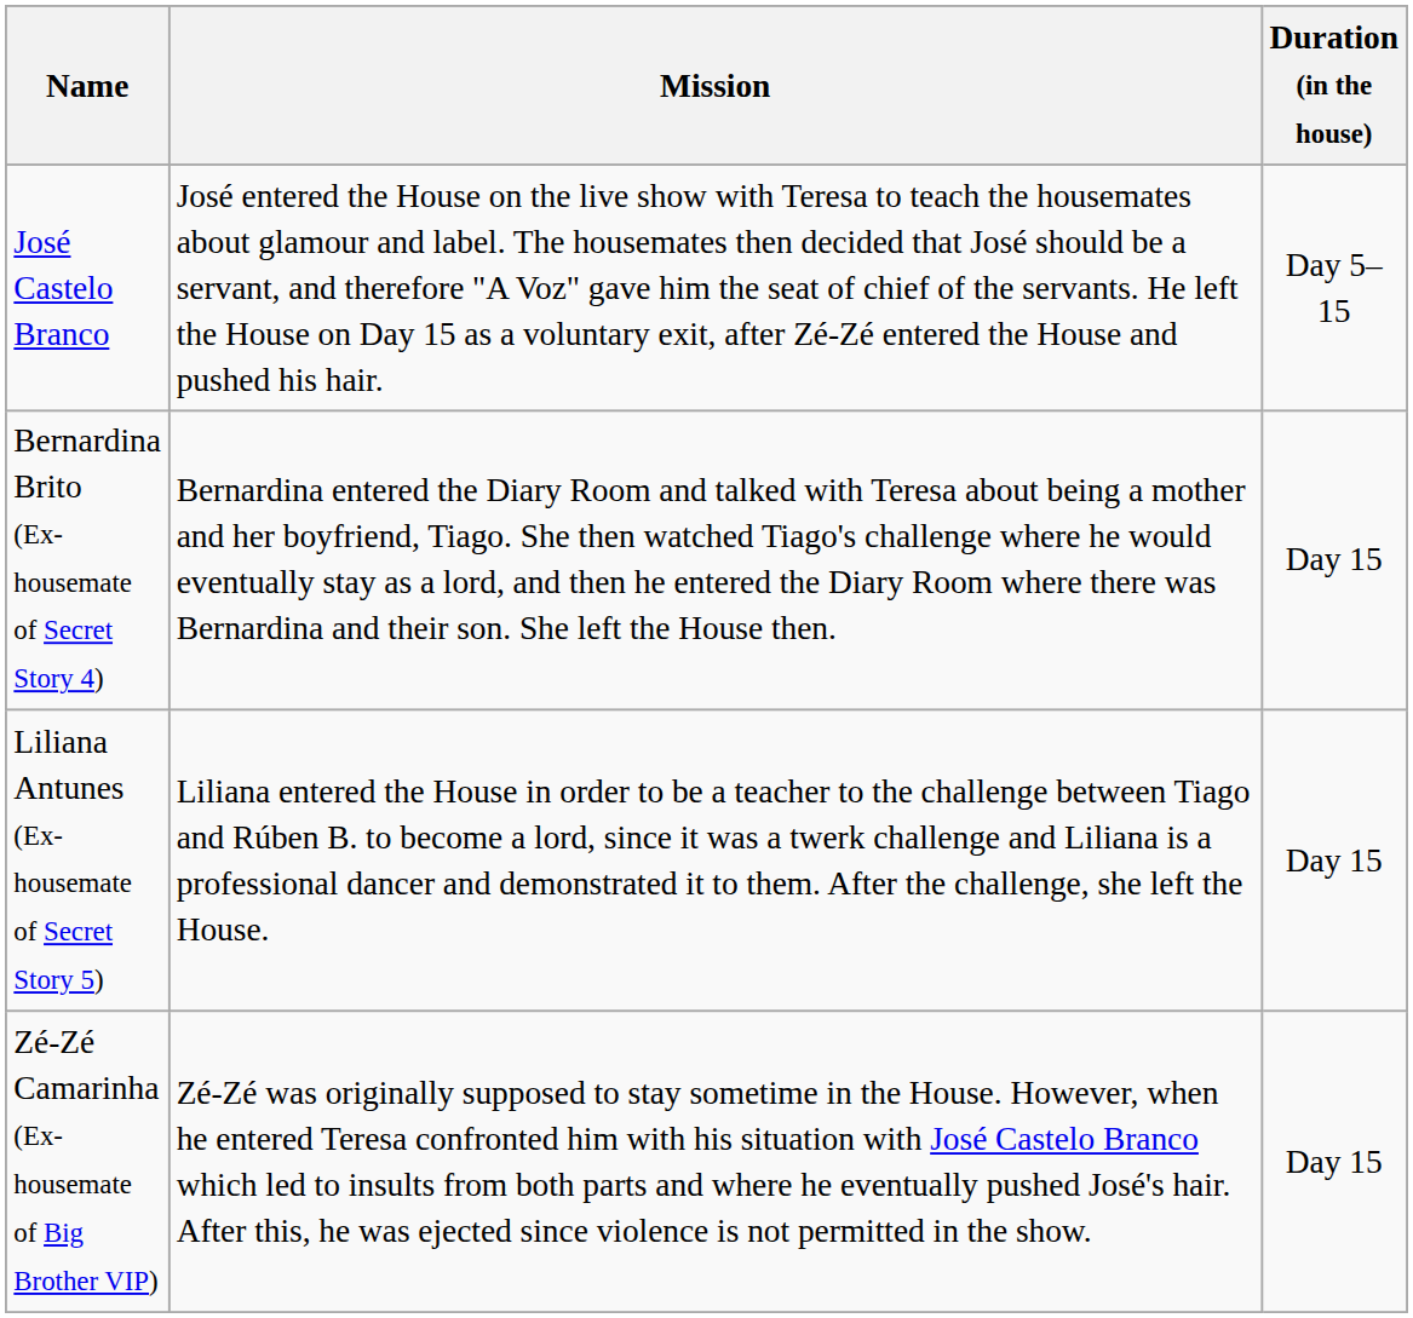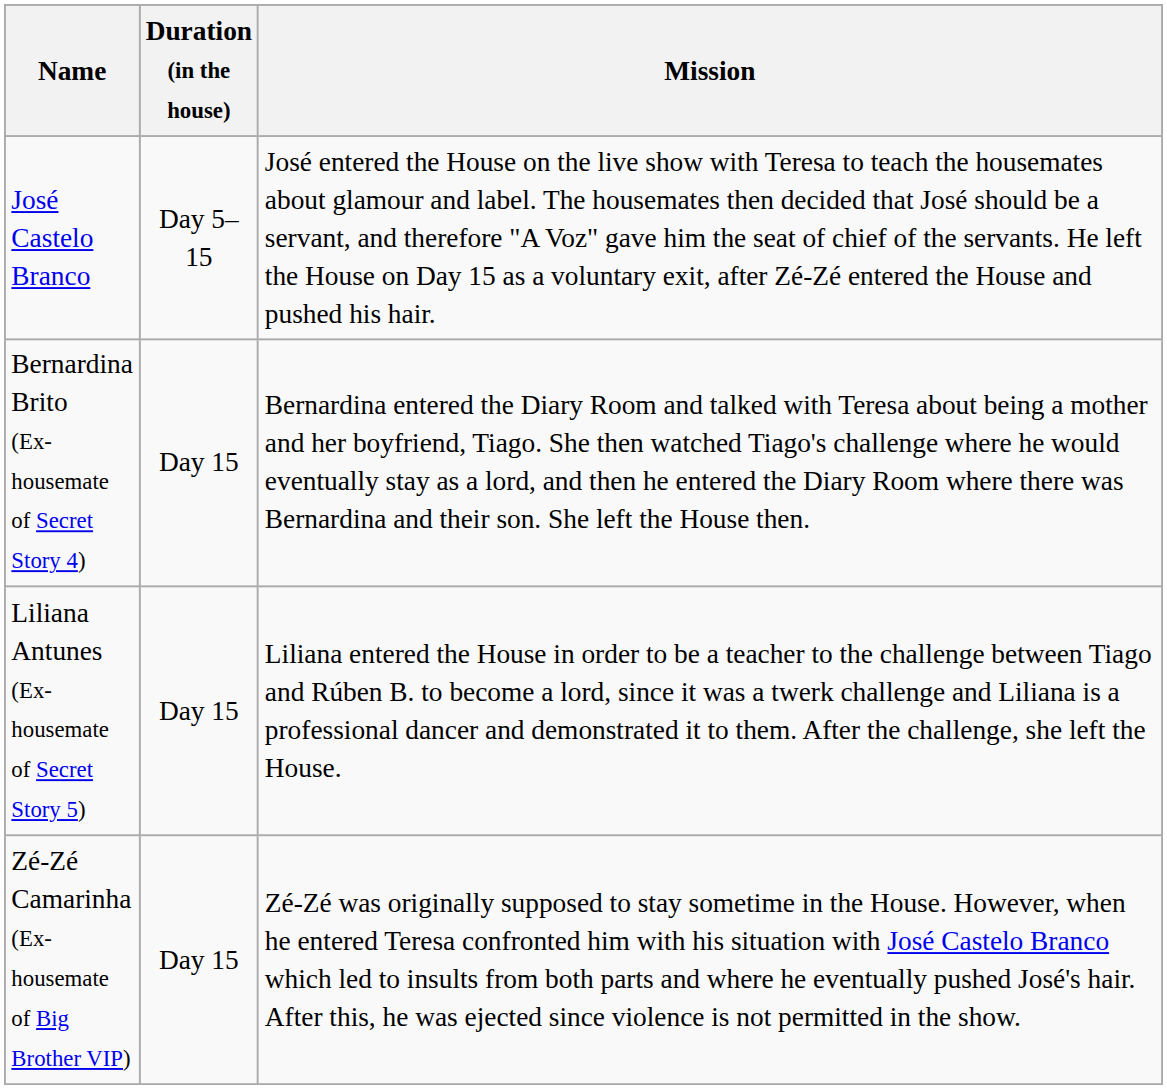columns swapped: Duration (in the house) <-> Mission
